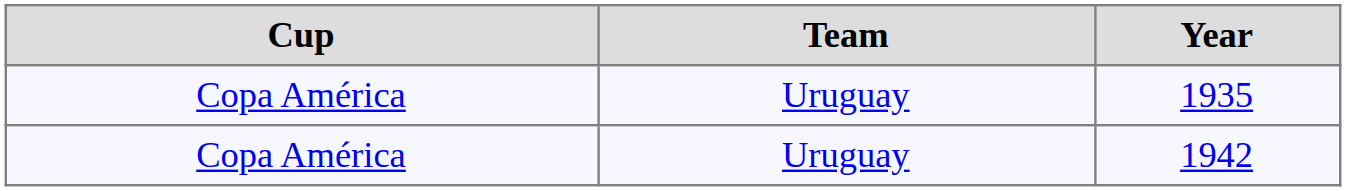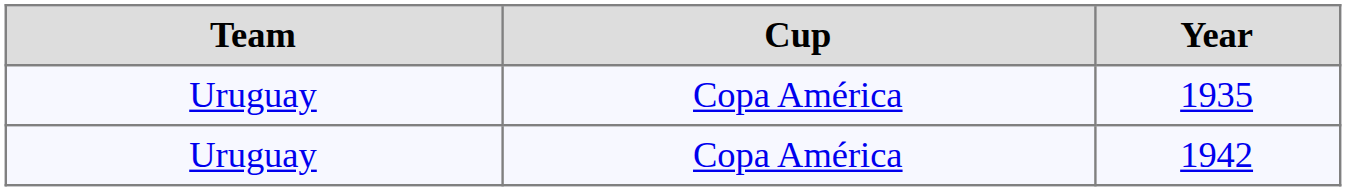columns swapped: Cup <-> Team
